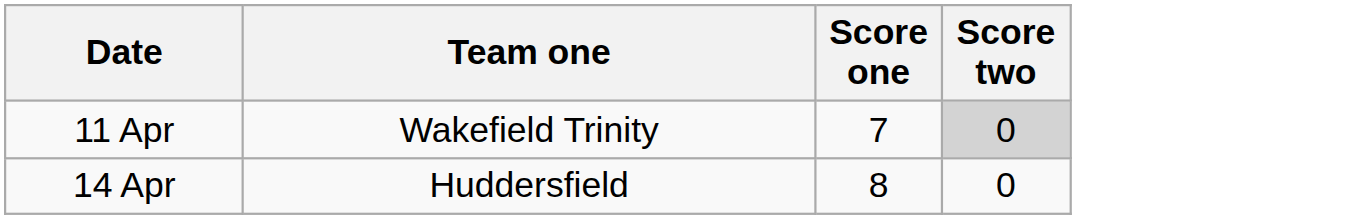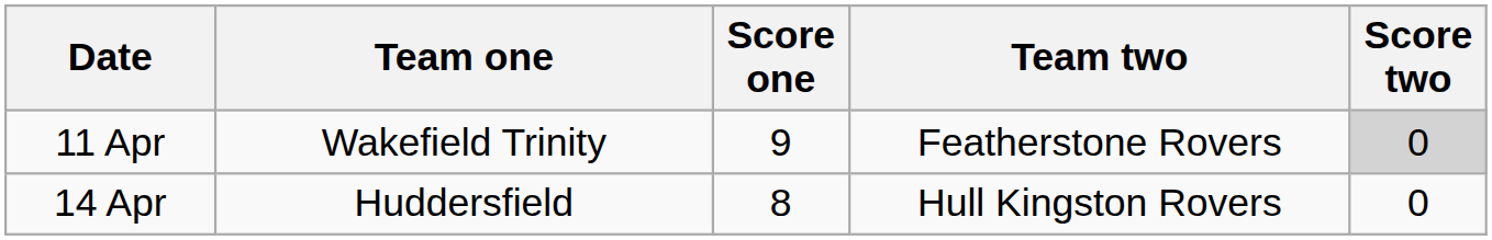+ column: Team two | Featherstone Rovers | Hull Kingston Rovers
11 Apr | Score one: 7 -> 9
